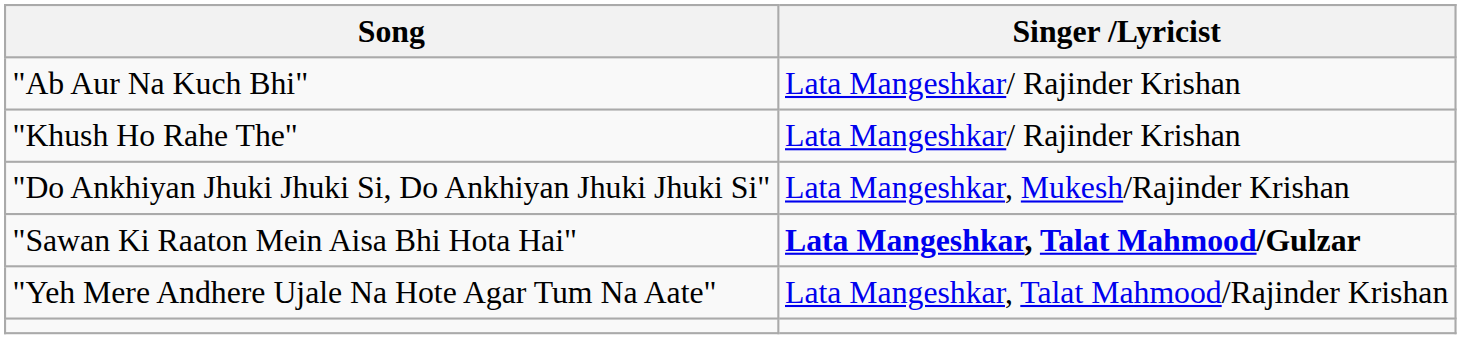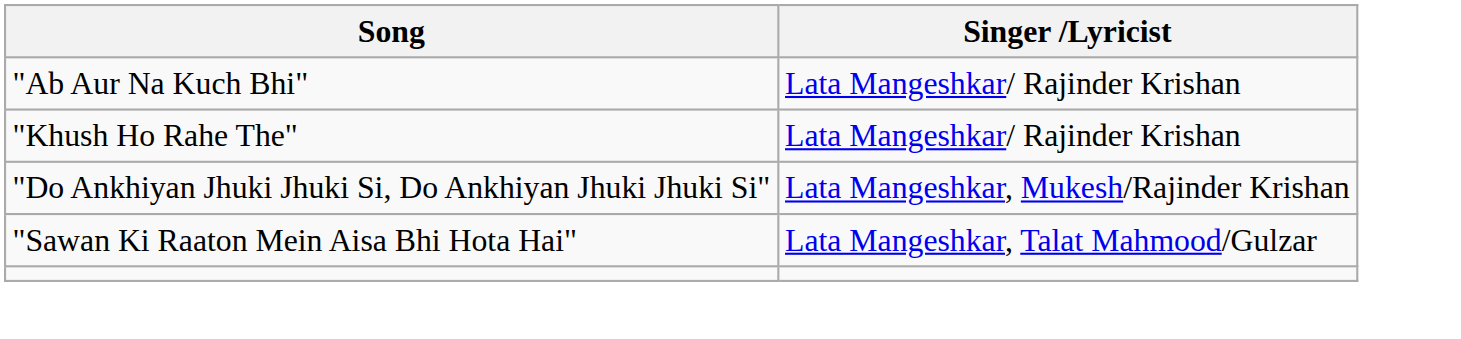"Sawan Ki Raaton Mein Aisa Bhi Hota Hai" | Singer /Lyricist: bold -> normal
- row: "Yeh Mere Andhere Ujale Na Hote Agar Tum Na Aate" | Lata Mangeshkar, Talat Mahmood/Rajinder Krishan
